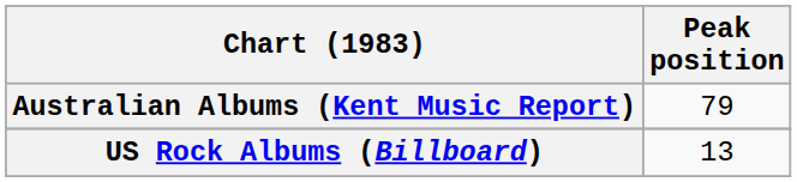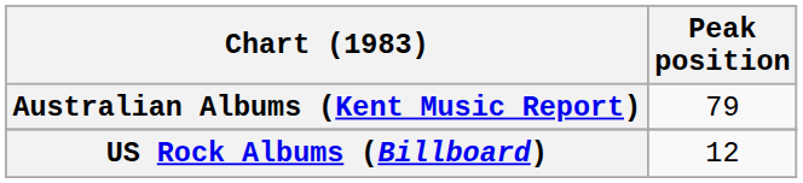US Rock Albums (Billboard) | Peak position: 13 -> 12
